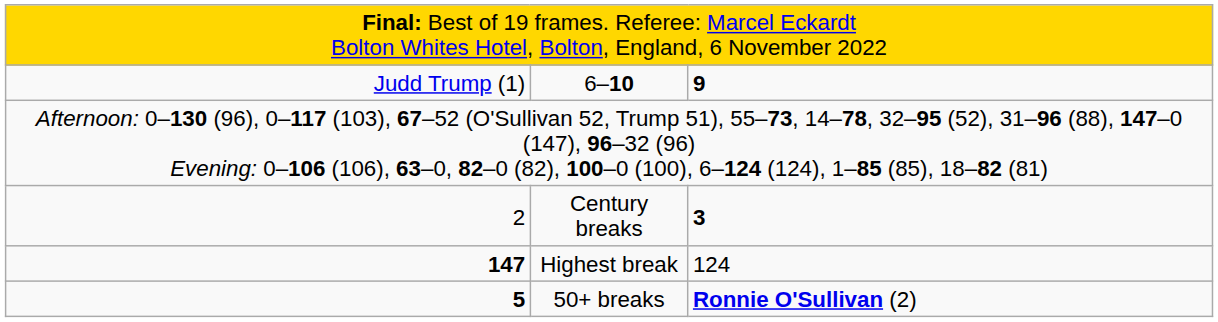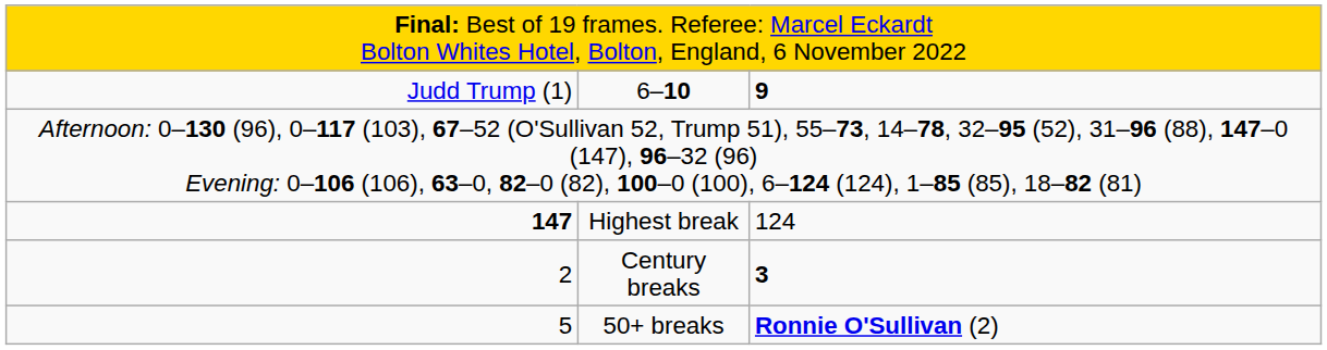rows swapped: Highest break <-> Century breaks
50+ breaks | column 1: bold -> normal
